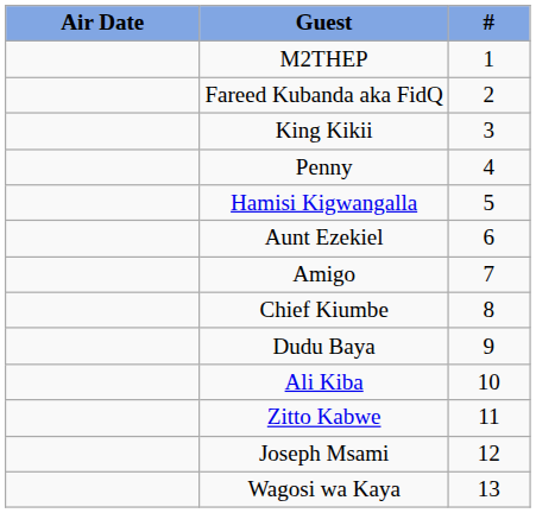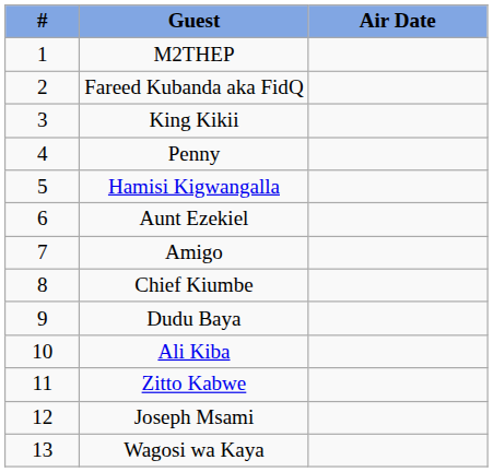columns swapped: # <-> Air Date
